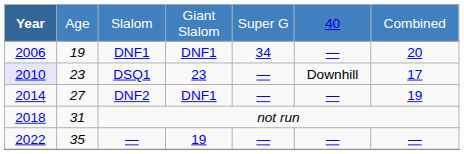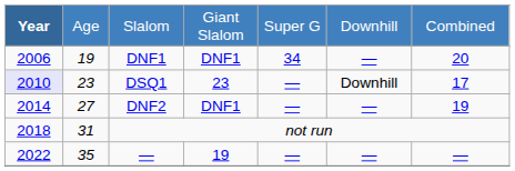Slalom | column 6: 40 -> Downhill
